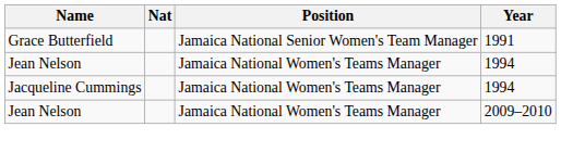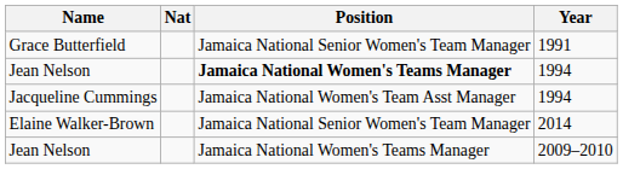Jean Nelson / 1994 | Position: normal -> bold
Jacqueline Cummings | Position: Jamaica National Women's Teams Manager -> Jamaica National Women's Team Asst Manager
+ row: Elaine Walker-Brown | Jamaica National Senior Women's Team Manager | 2014
